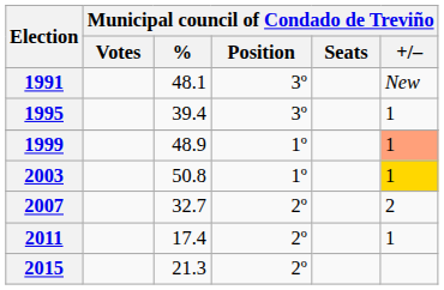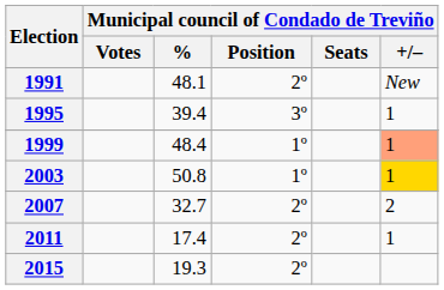1991 | Municipal council of Condado de Treviño / Position: 3º -> 2º
1999 | Municipal council of Condado de Treviño / %: 48.9 -> 48.4
2015 | Municipal council of Condado de Treviño / %: 21.3 -> 19.3
